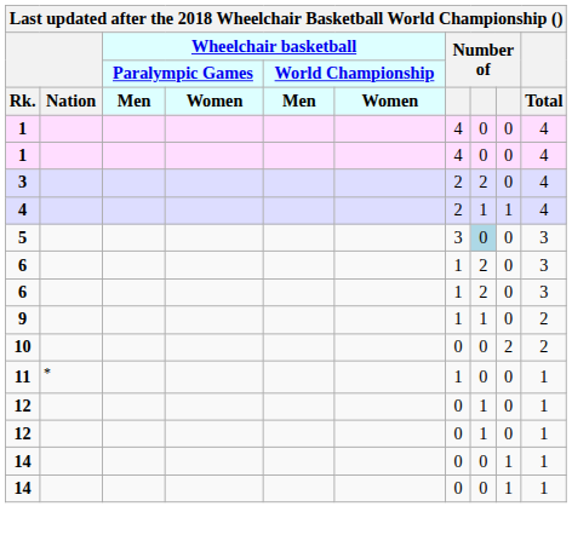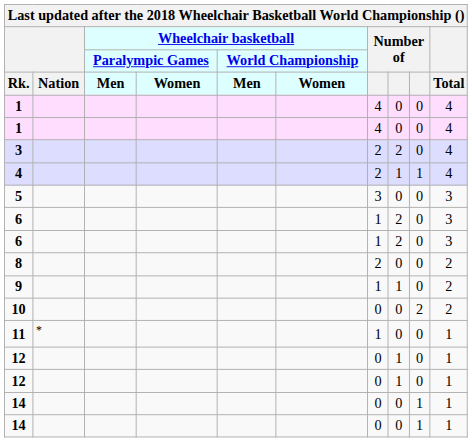5 | column 8: lightblue background -> no background
+ row: 8 | 2 | 0 | 0 | 2
